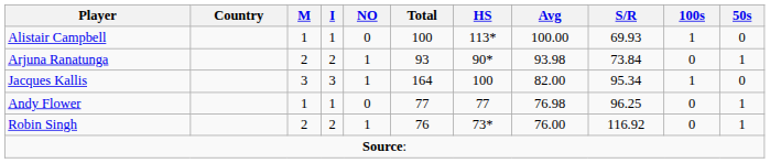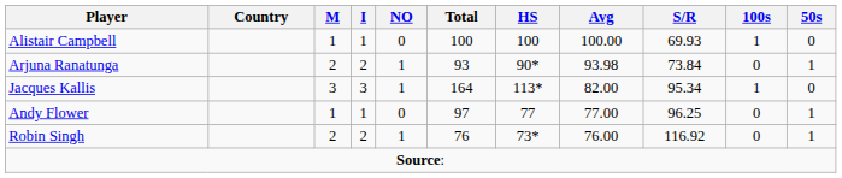Alistair Campbell | HS: 113* -> 100
Jacques Kallis | HS: 100 -> 113*
Andy Flower | Total: 77 -> 97
Andy Flower | Avg: 76.98 -> 77.00
